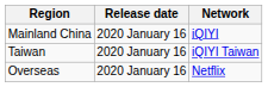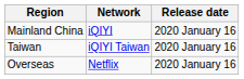columns swapped: Network <-> Release date
